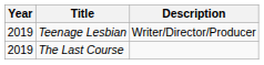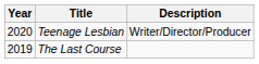Teenage Lesbian | Year: 2019 -> 2020
